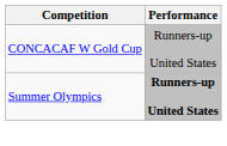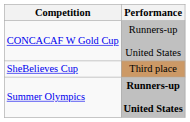+ row: SheBelieves Cup | Third place
